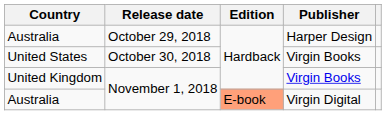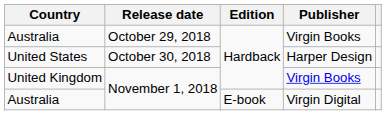Australia / October 29, 2018 | Publisher: Harper Design -> Virgin Books
United States | Publisher: Virgin Books -> Harper Design
Australia / November 1, 2018 | Edition: lightsalmon background -> no background
